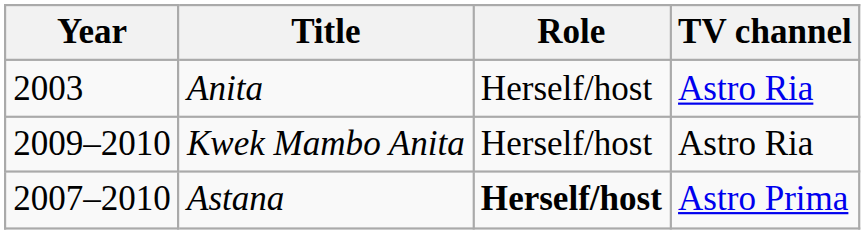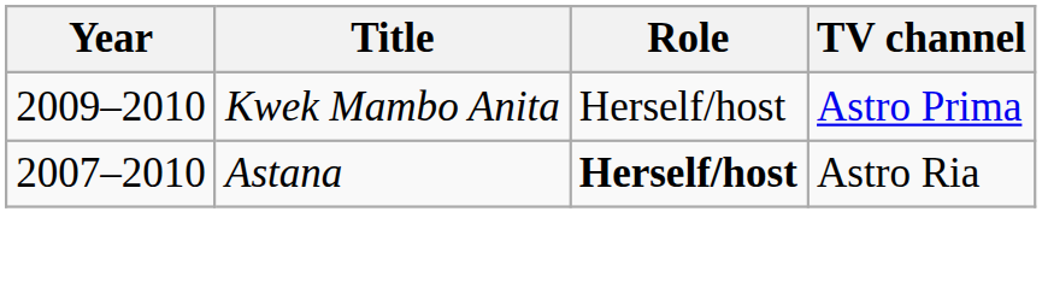- row: 2003 | Anita | Herself/host | Astro Ria
Kwek Mambo Anita | TV channel: Astro Ria -> Astro Prima
Astana | TV channel: Astro Prima -> Astro Ria
